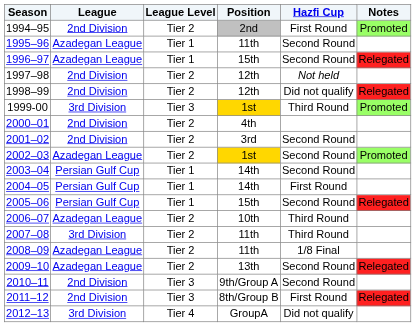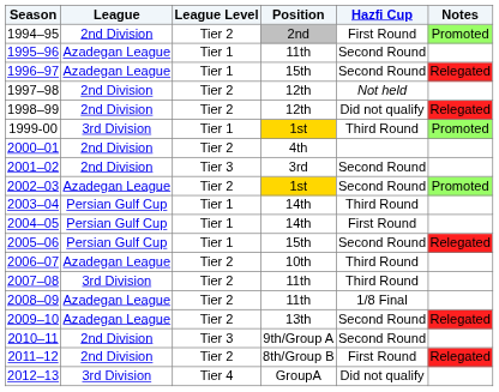1999-00 | League Level: Tier 3 -> Tier 1
2001–02 | League Level: Tier 2 -> Tier 3
2003–04 | Hazfi Cup: Second Round -> Third Round
2011–12 | League Level: Tier 3 -> Tier 2
